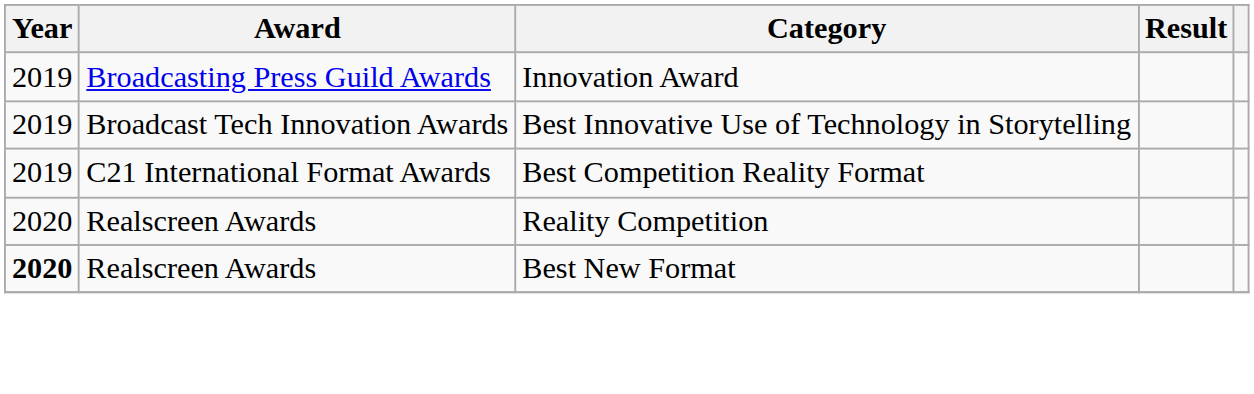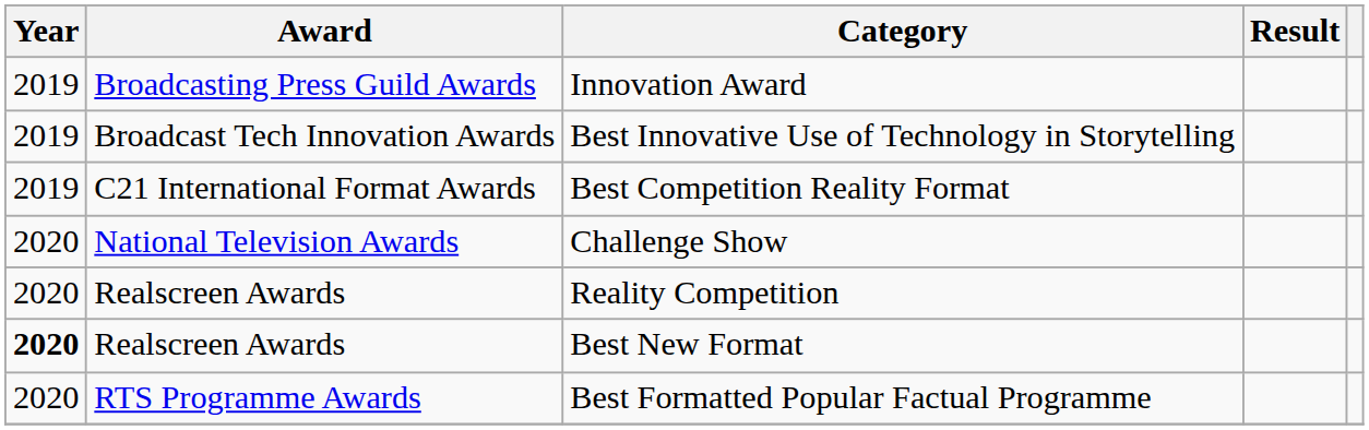+ row: 2020 | National Television Awards | Challenge Show
+ row: 2020 | RTS Programme Awards | Best Formatted Popular Factual Programme
